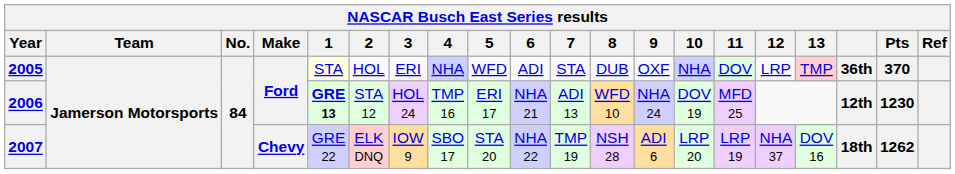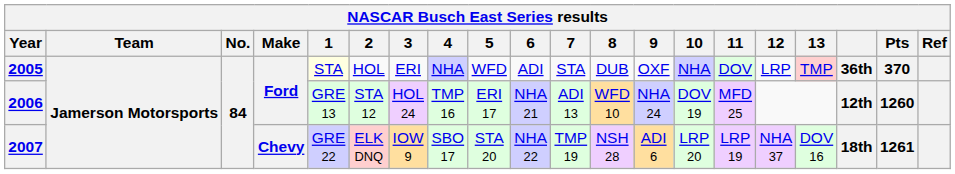2006 | 1: bold -> normal
2006 | Pts: 1230 -> 1260
2007 | Pts: 1262 -> 1261
